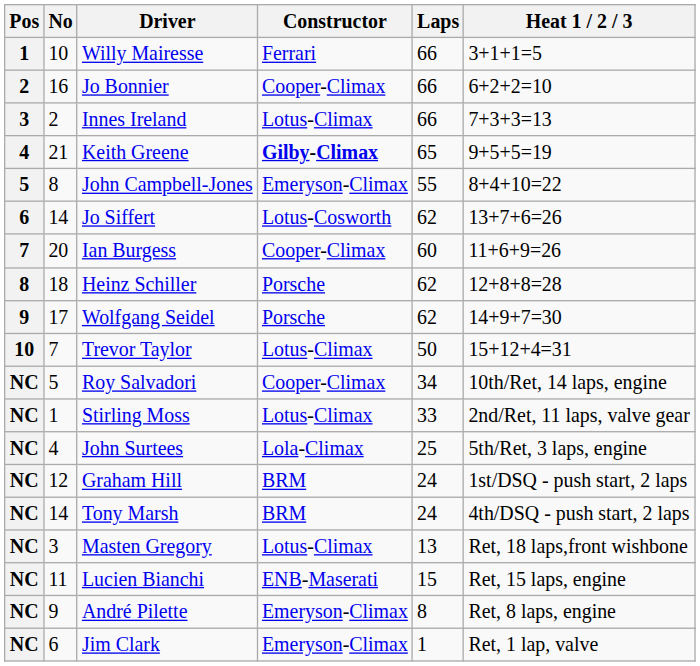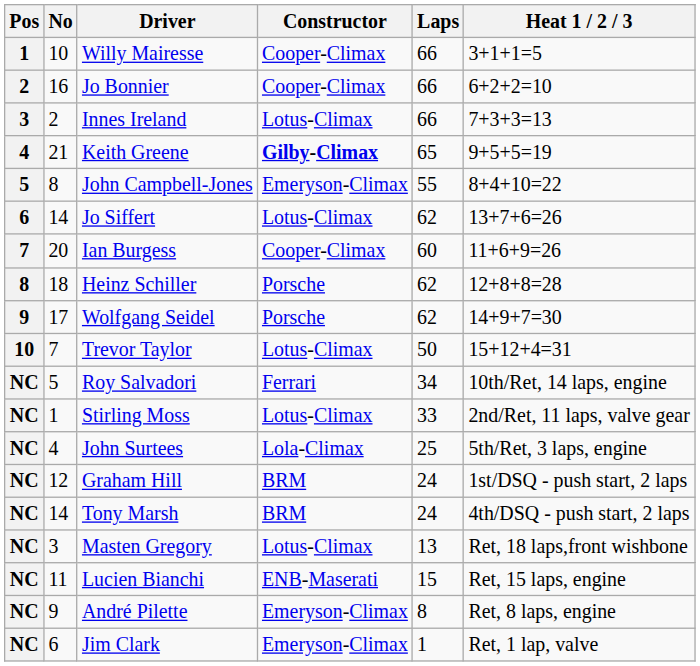Willy Mairesse | Constructor: Ferrari -> Cooper-Climax
Jo Siffert | Constructor: Lotus-Cosworth -> Lotus-Climax
Roy Salvadori | Constructor: Cooper-Climax -> Ferrari
